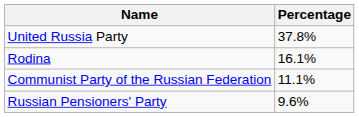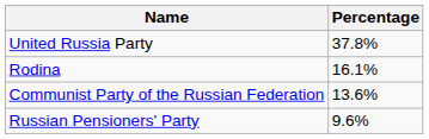Communist Party of the Russian Federation | Percentage: 11.1% -> 13.6%
